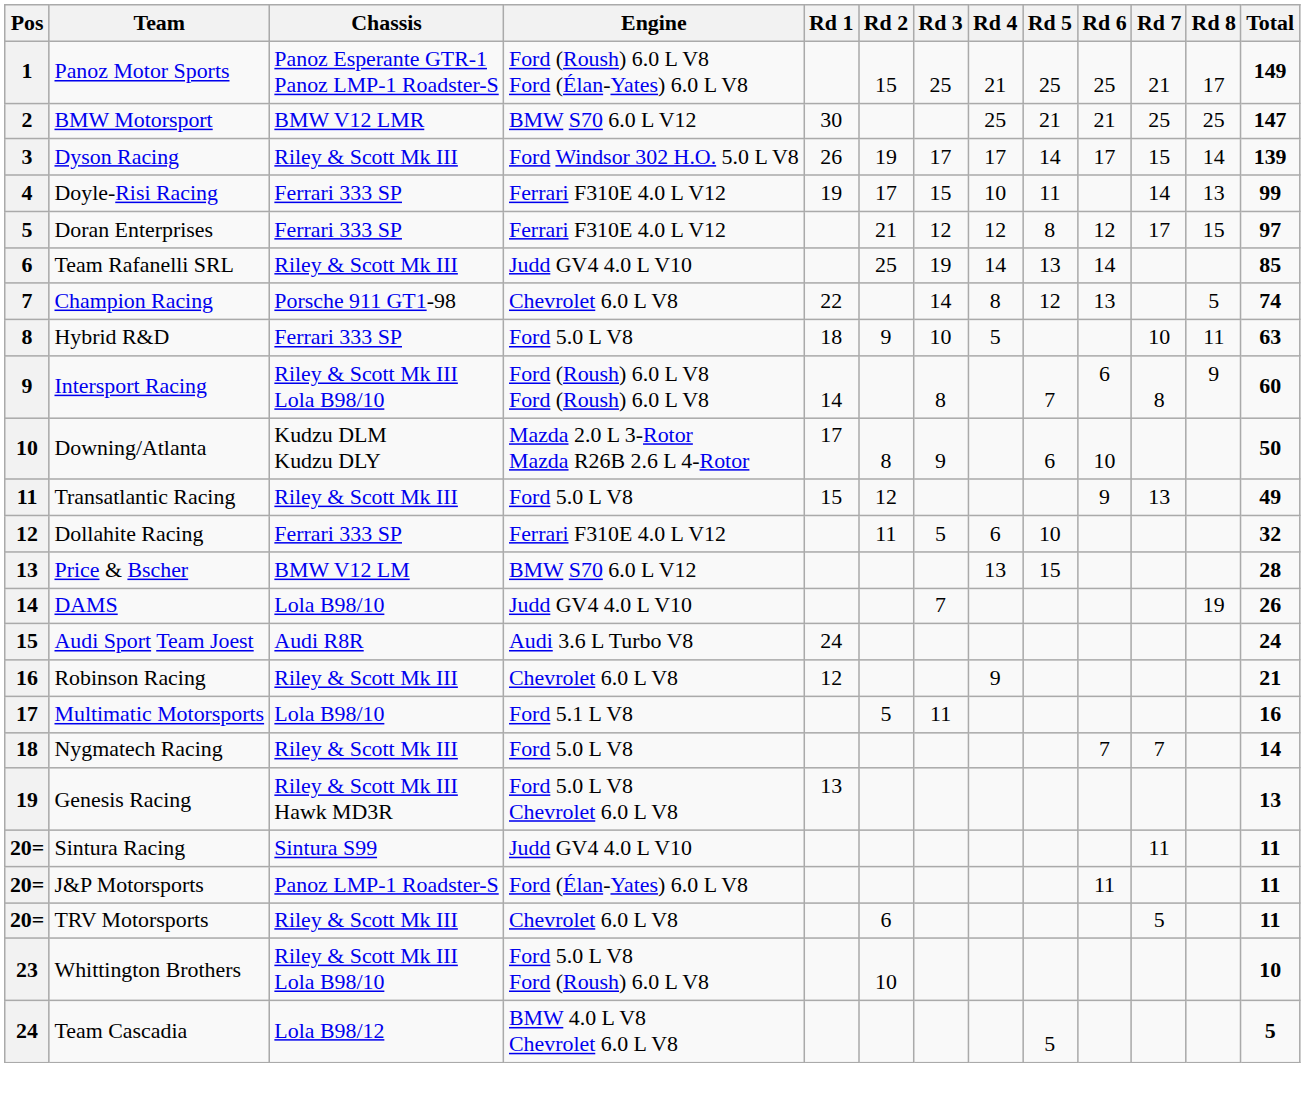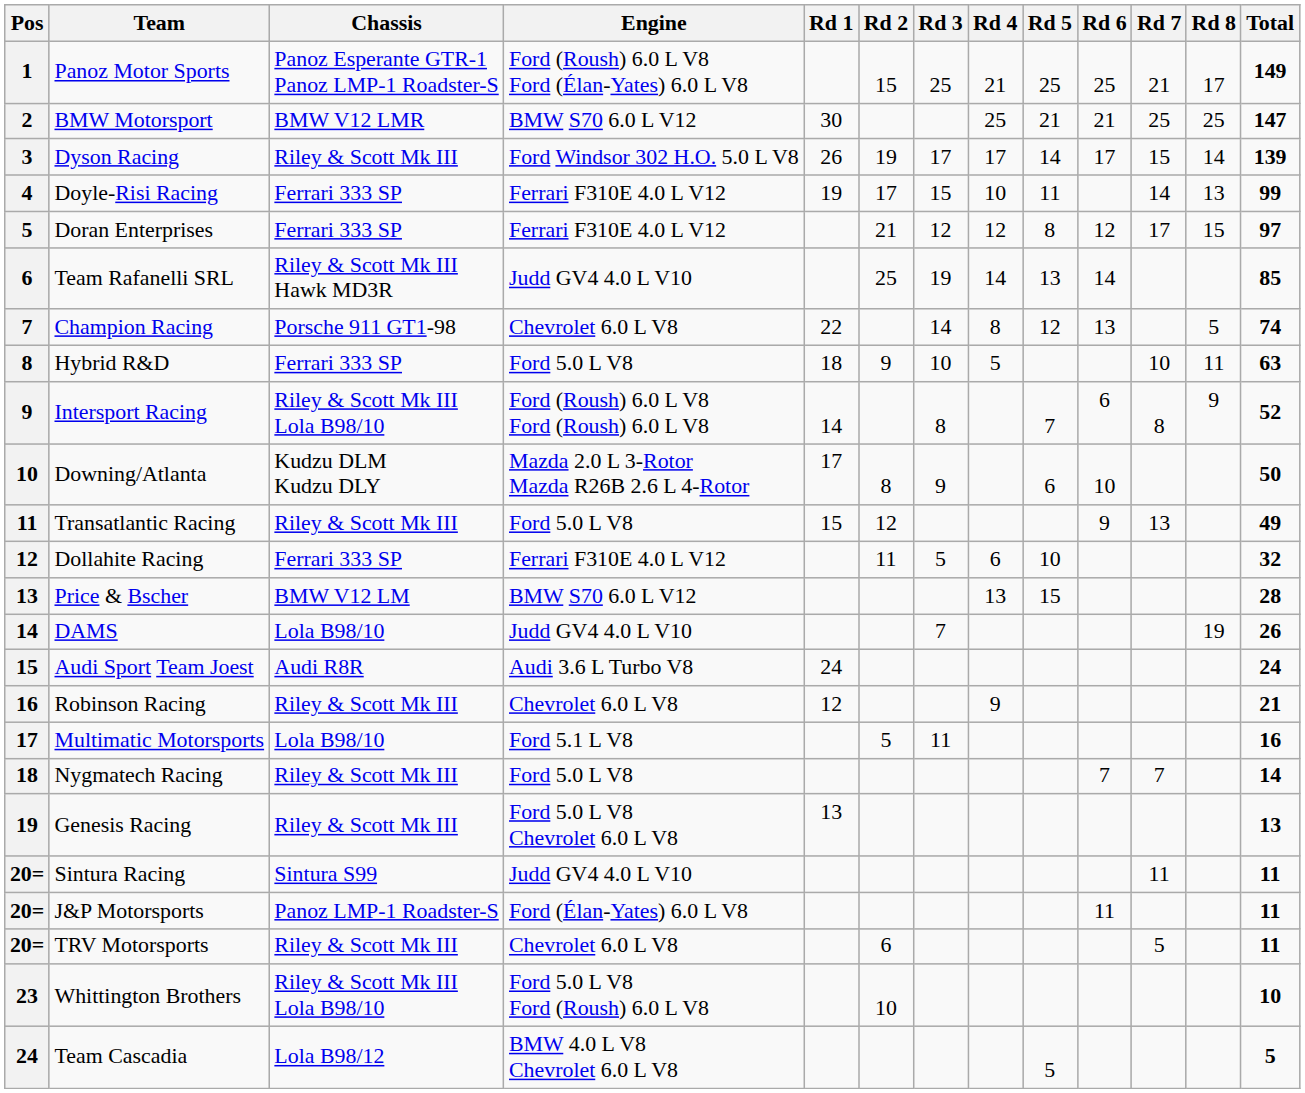Team Rafanelli SRL | Chassis: Riley & Scott Mk III -> Riley & Scott Mk III Hawk MD3R
Intersport Racing | Total: 60 -> 52
Genesis Racing | Chassis: Riley & Scott Mk III Hawk MD3R -> Riley & Scott Mk III
